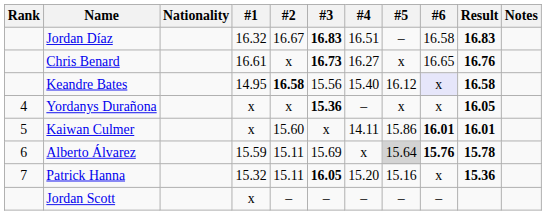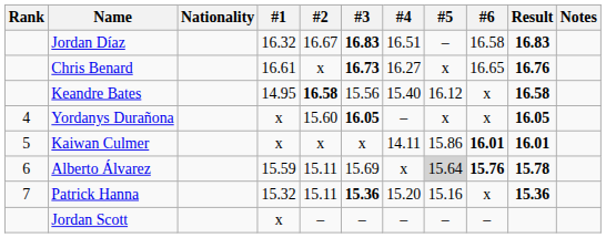Keandre Bates | #6: lavender background -> no background
Yordanys Durañona | #2: x -> 15.60
Yordanys Durañona | #3: 15.36 -> 16.05
Kaiwan Culmer | #2: 15.60 -> x
Patrick Hanna | #3: 16.05 -> 15.36
